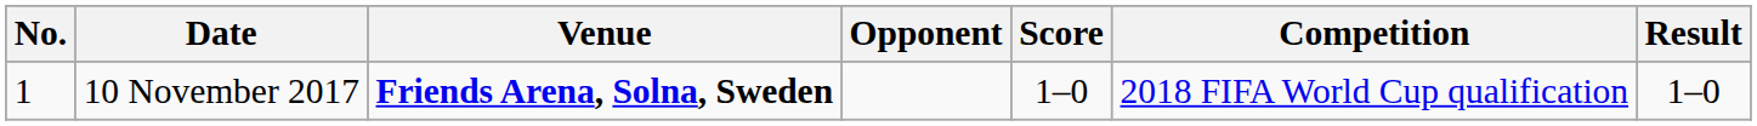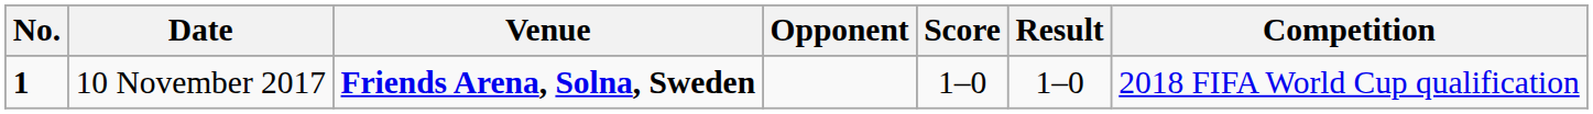columns swapped: Result <-> Competition
10 November 2017 | No.: normal -> bold
